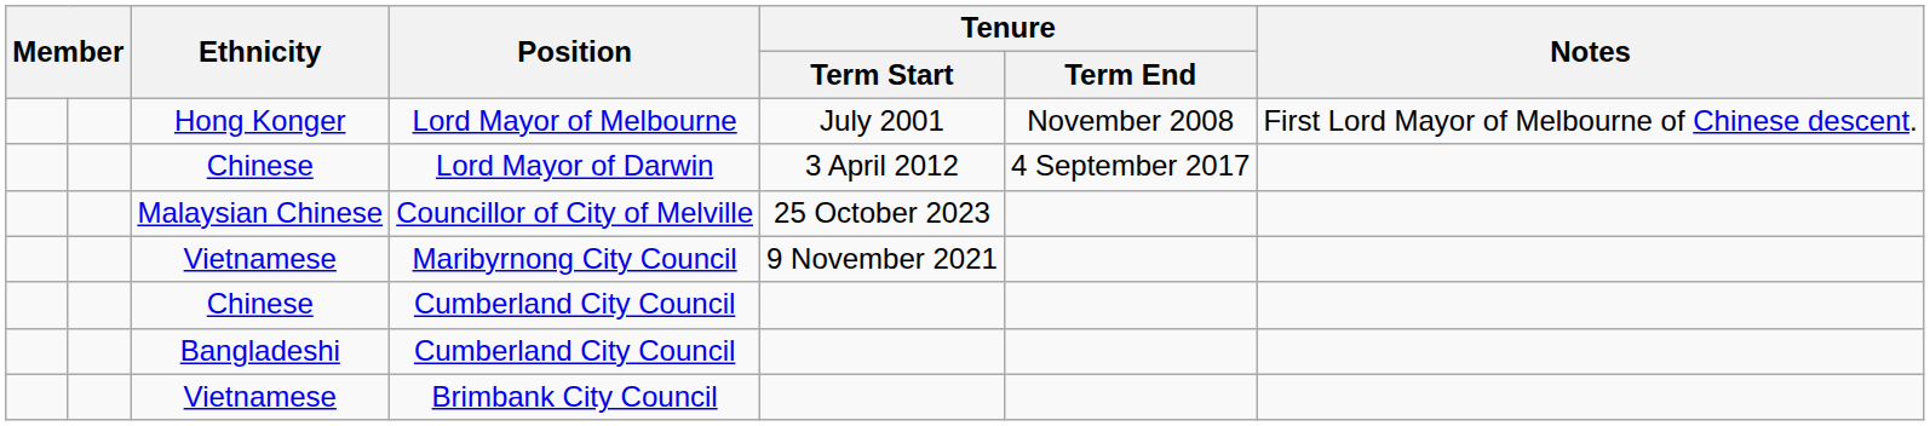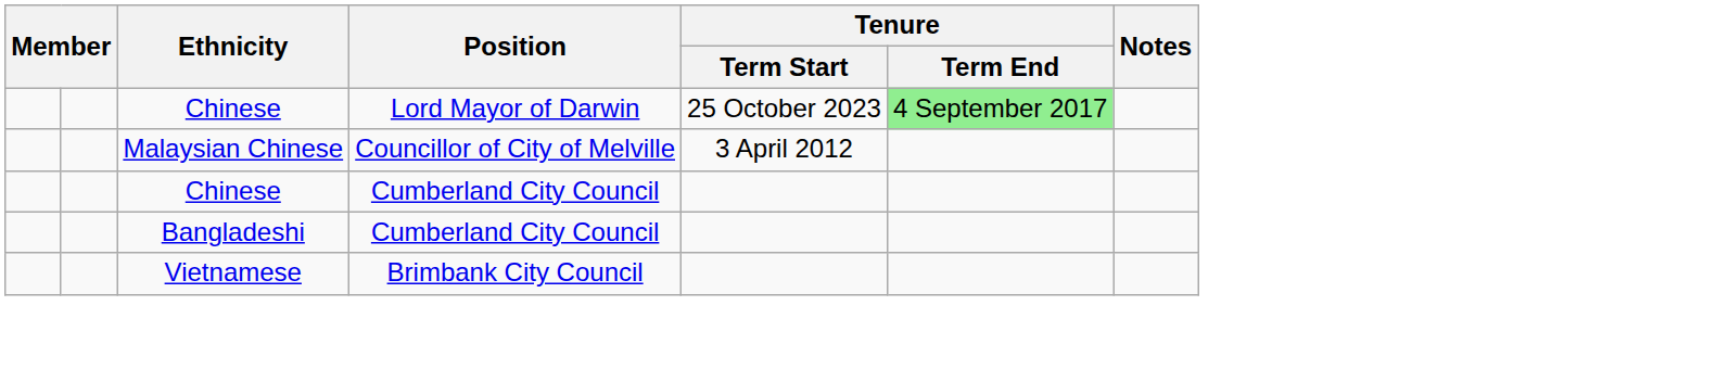- row: Hong Konger | Lord Mayor of Melbourne | July 2001 | November 2008 | First Lord Mayor of Melbourne of Chinese descent.
Lord Mayor of Darwin | Tenure / Term Start: 3 April 2012 -> 25 October 2023
Lord Mayor of Darwin | Tenure / Term End: no background -> lightgreen background
Councillor of City of Melville | Tenure / Term Start: 25 October 2023 -> 3 April 2012
- row: Vietnamese | Maribyrnong City Council | 9 November 2021
